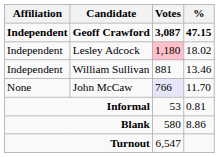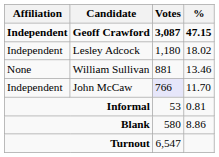Lesley Adcock | Votes: pink background -> no background
William Sullivan | Affiliation: Independent -> None
John McCaw | Affiliation: None -> Independent
